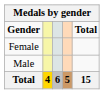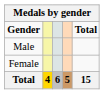rows swapped: Male <-> Female
